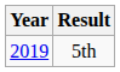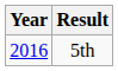5th | Year: 2019 -> 2016
